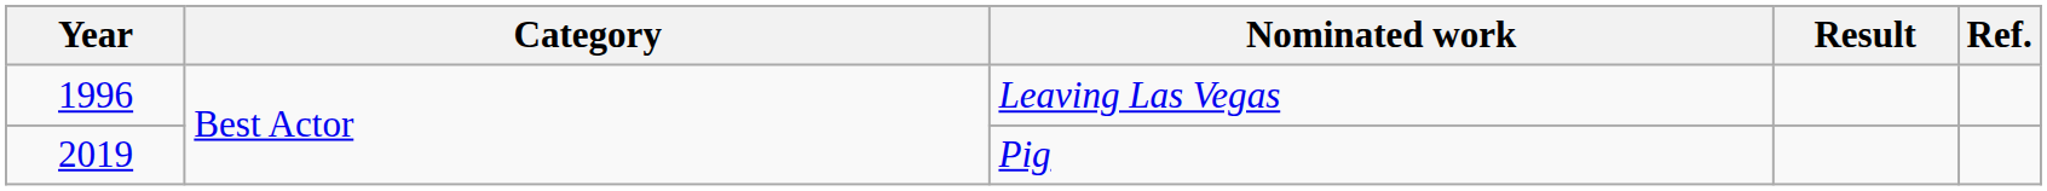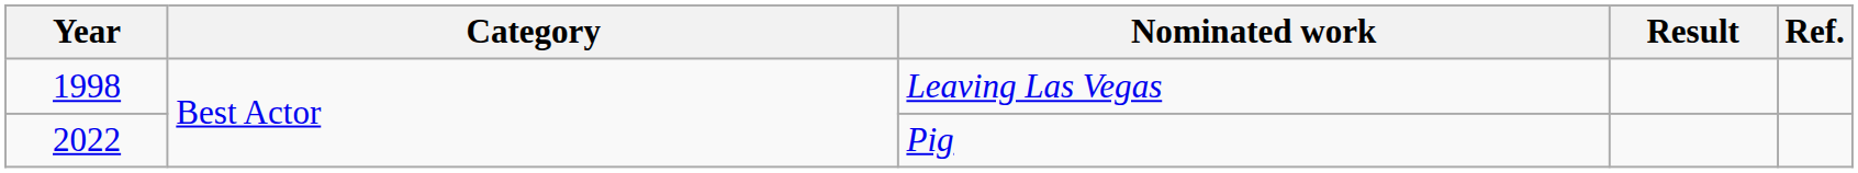Leaving Las Vegas | Year: 1996 -> 1998
Pig | Year: 2019 -> 2022
